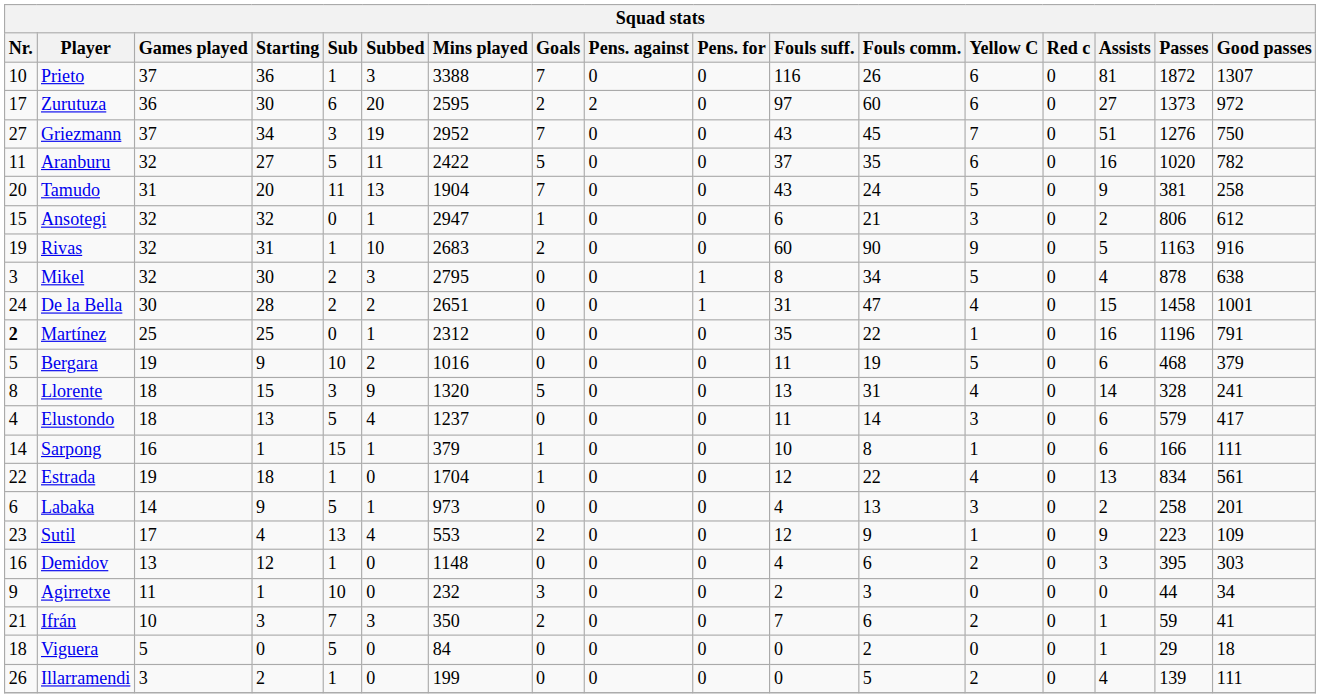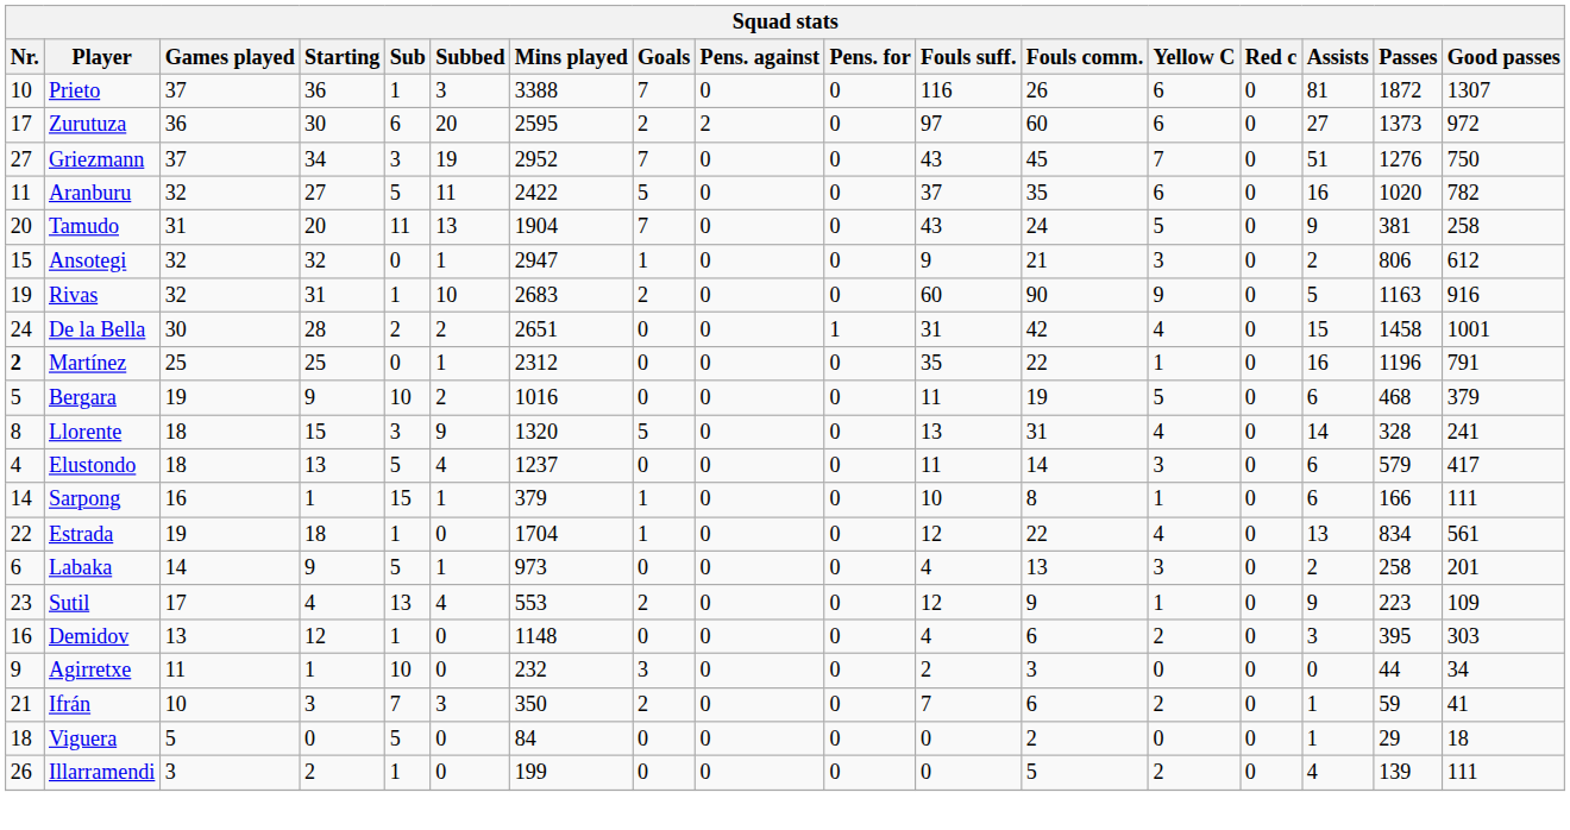Ansotegi | Fouls suff.: 6 -> 9
- row: 3 | Mikel | 32 | 30 | 2 | 3 | 2795 | 0 | 0 | 1 | 8 | 34 | 5 | 0 | 4 | 878 | 638
De la Bella | Fouls comm.: 47 -> 42
